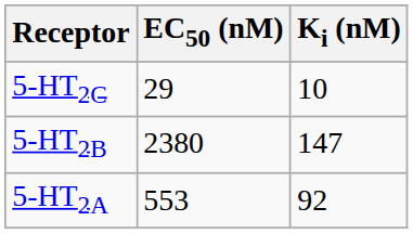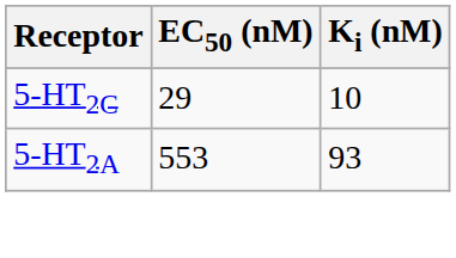- row: 5-HT2B | 2380 | 147
5-HT2A | Ki (nM): 92 -> 93
